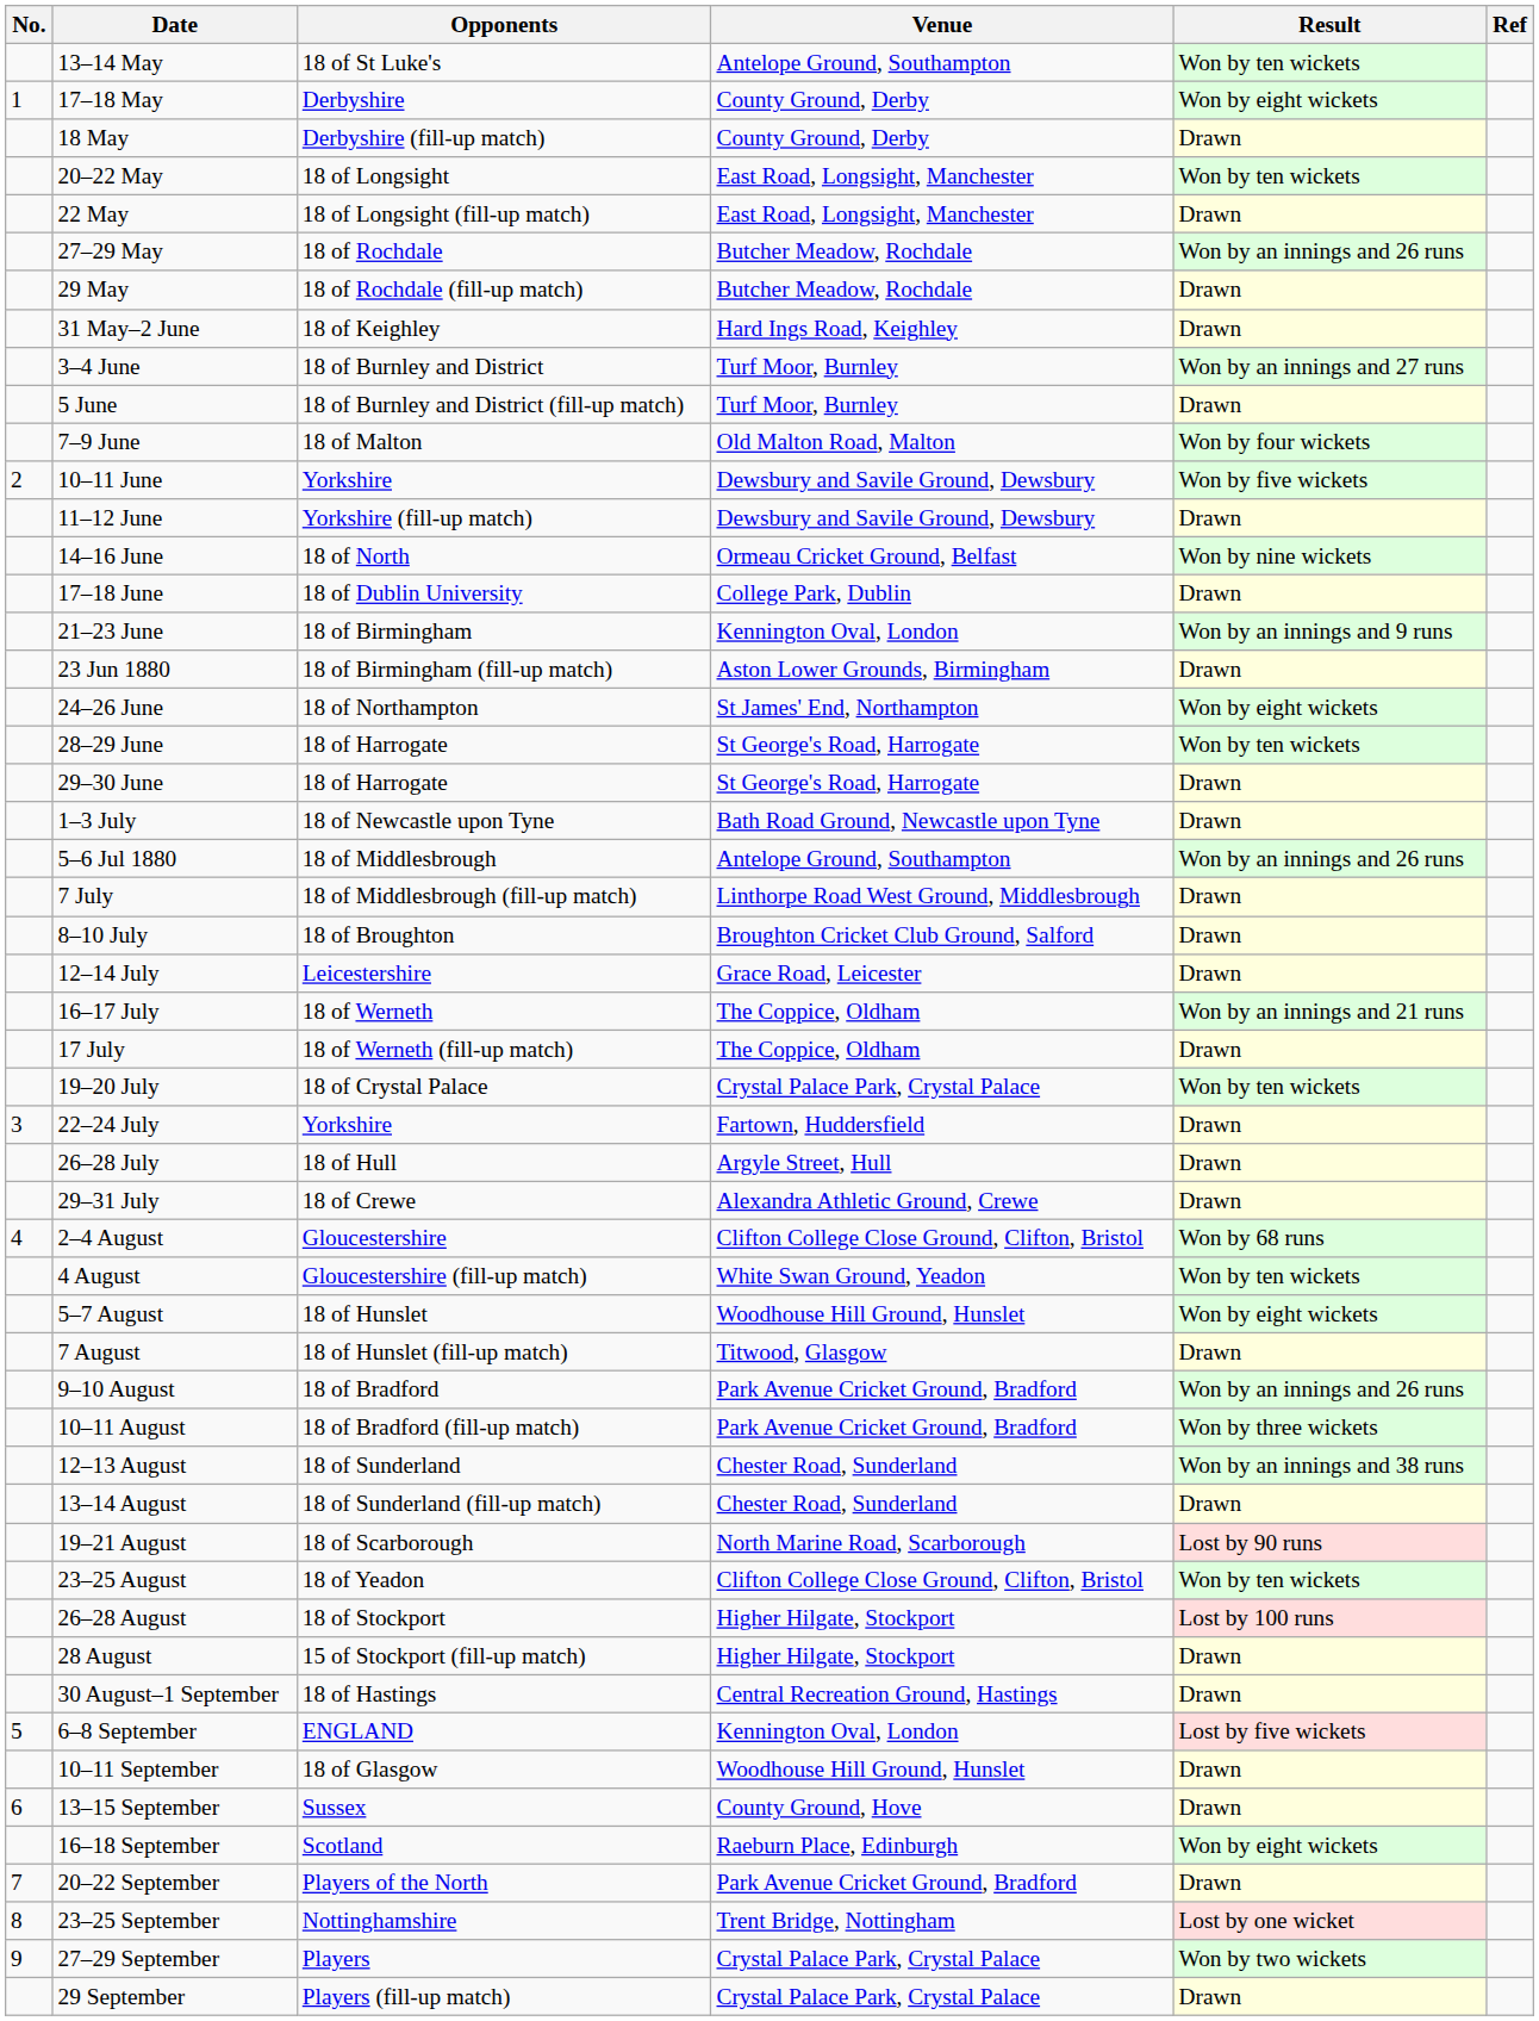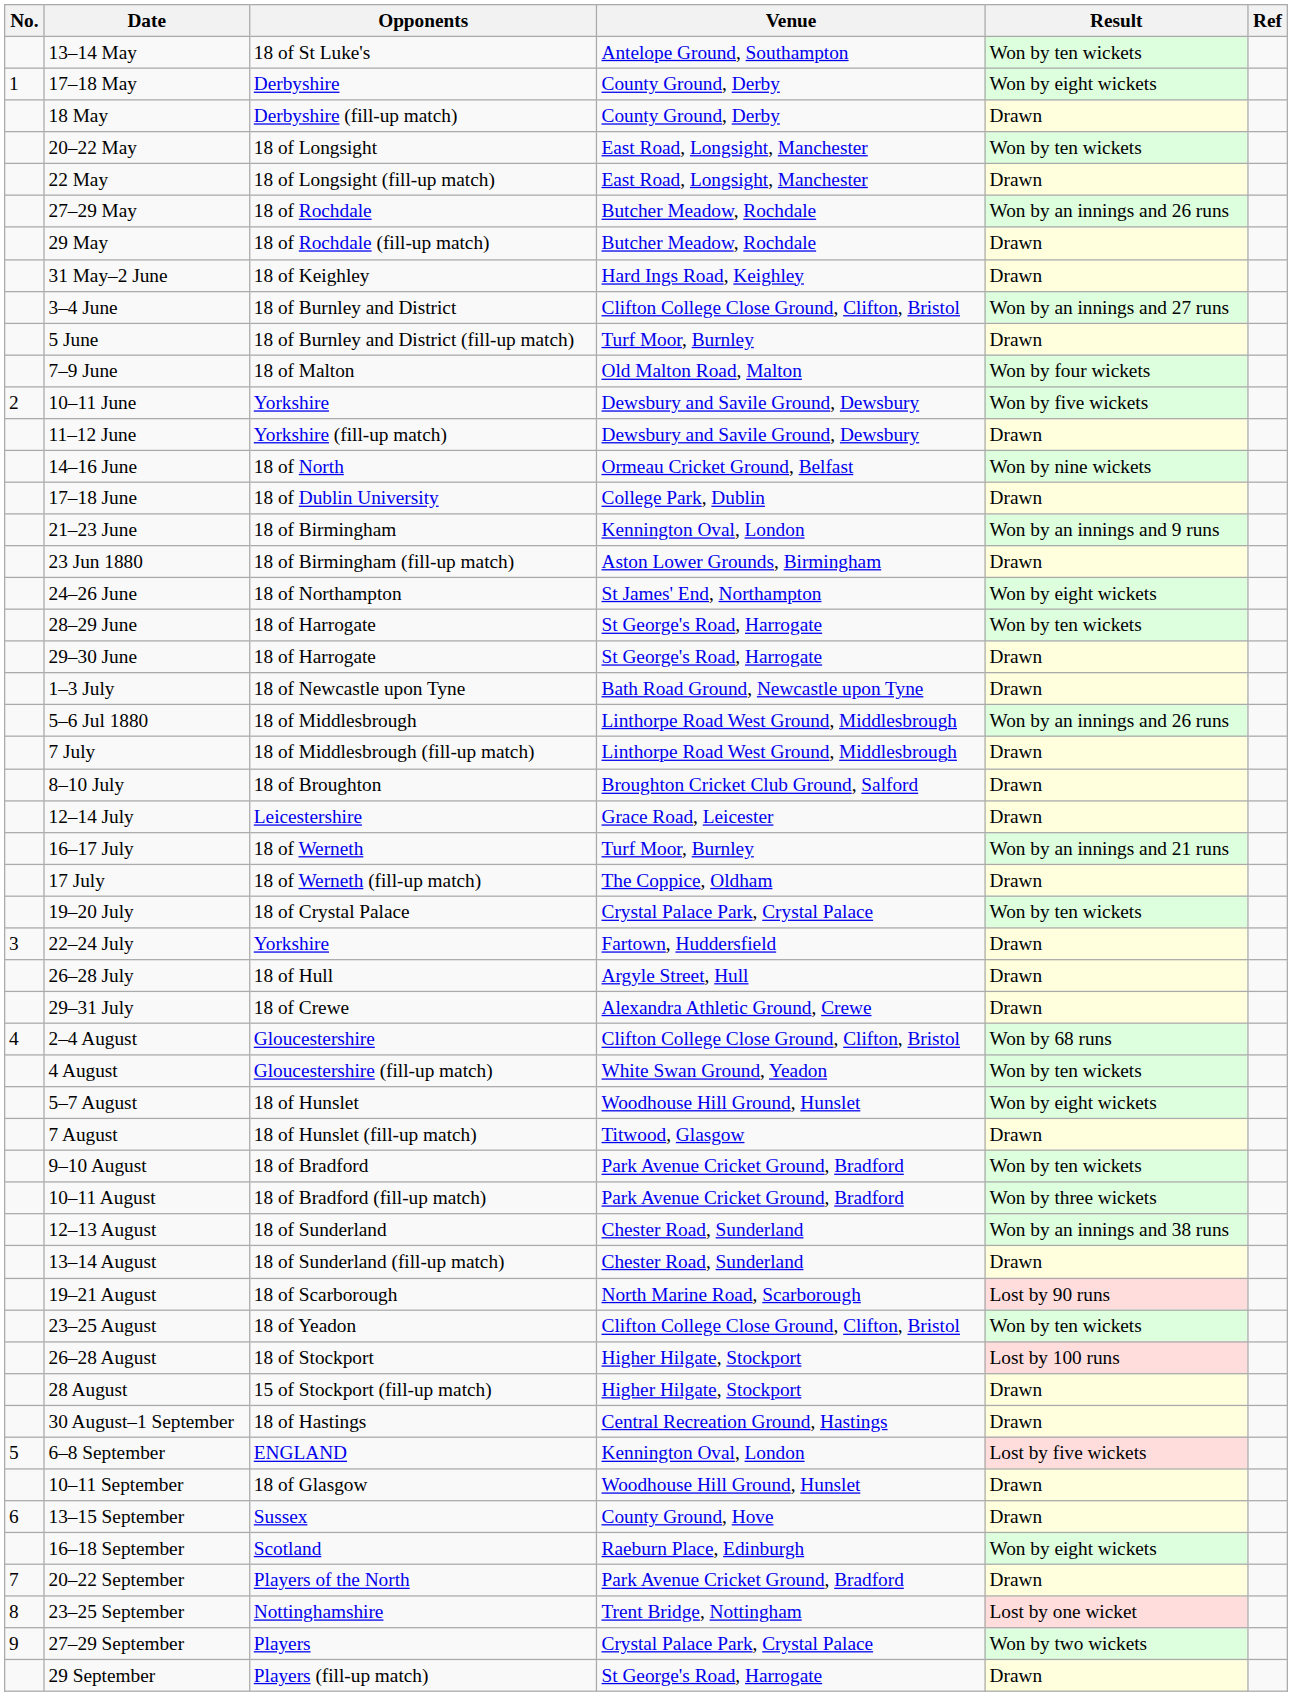3–4 June | Venue: Turf Moor, Burnley -> Clifton College Close Ground, Clifton, Bristol
5–6 Jul 1880 | Venue: Antelope Ground, Southampton -> Linthorpe Road West Ground, Middlesbrough
16–17 July | Venue: The Coppice, Oldham -> Turf Moor, Burnley
9–10 August | Result: Won by an innings and 26 runs -> Won by ten wickets
29 September | Venue: Crystal Palace Park, Crystal Palace -> St George's Road, Harrogate
